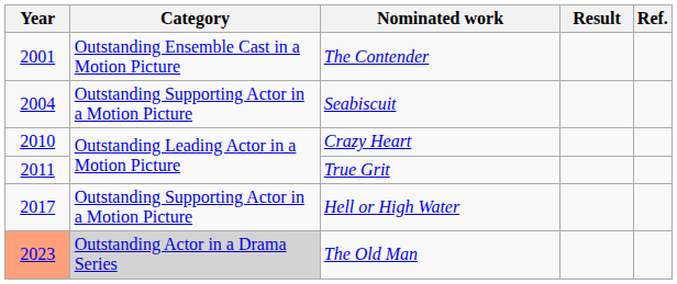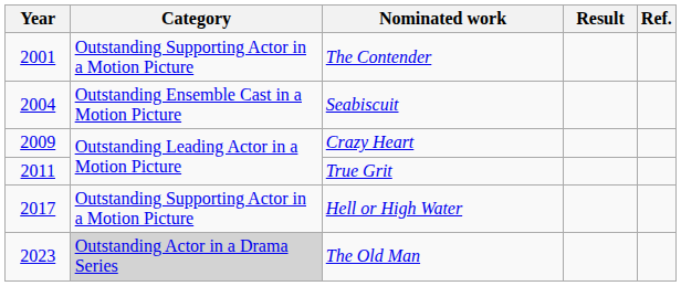The Contender | Category: Outstanding Ensemble Cast in a Motion Picture -> Outstanding Supporting Actor in a Motion Picture
Seabiscuit | Category: Outstanding Supporting Actor in a Motion Picture -> Outstanding Ensemble Cast in a Motion Picture
Crazy Heart | Year: 2010 -> 2009
The Old Man | Year: lightsalmon background -> no background
